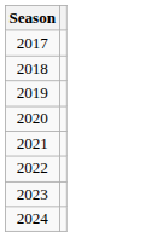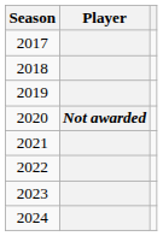+ column: Player | Not awarded
